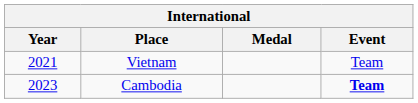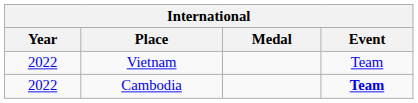Vietnam | Year: 2021 -> 2022
Cambodia | Year: 2023 -> 2022
